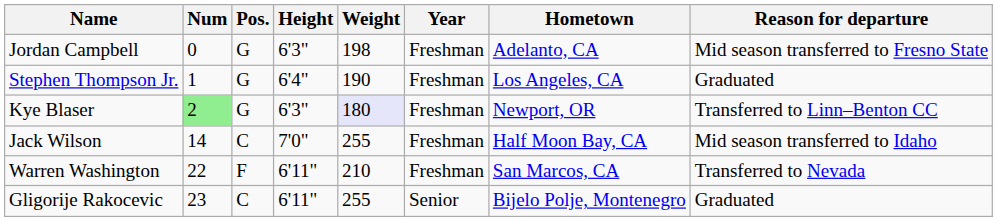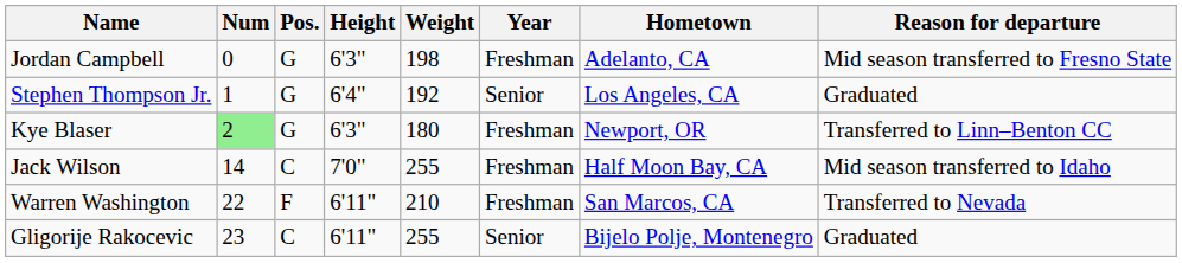Stephen Thompson Jr. | Weight: 190 -> 192
Stephen Thompson Jr. | Year: Freshman -> Senior
Kye Blaser | Weight: lavender background -> no background
